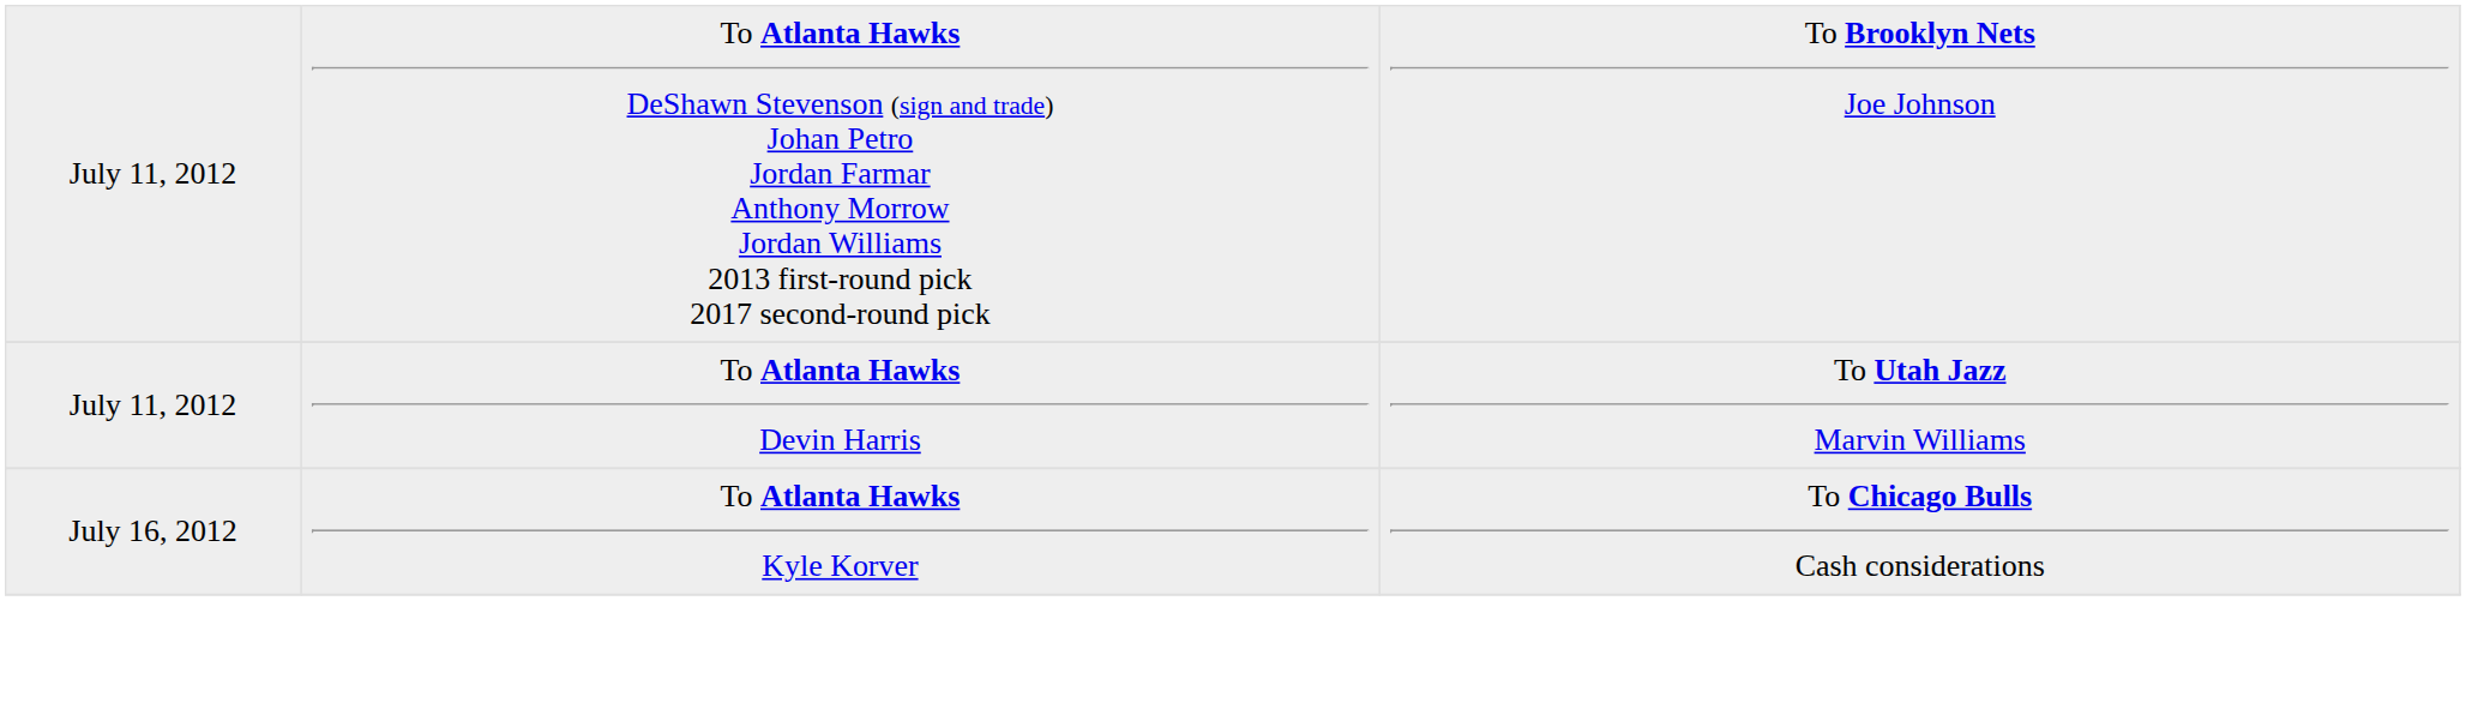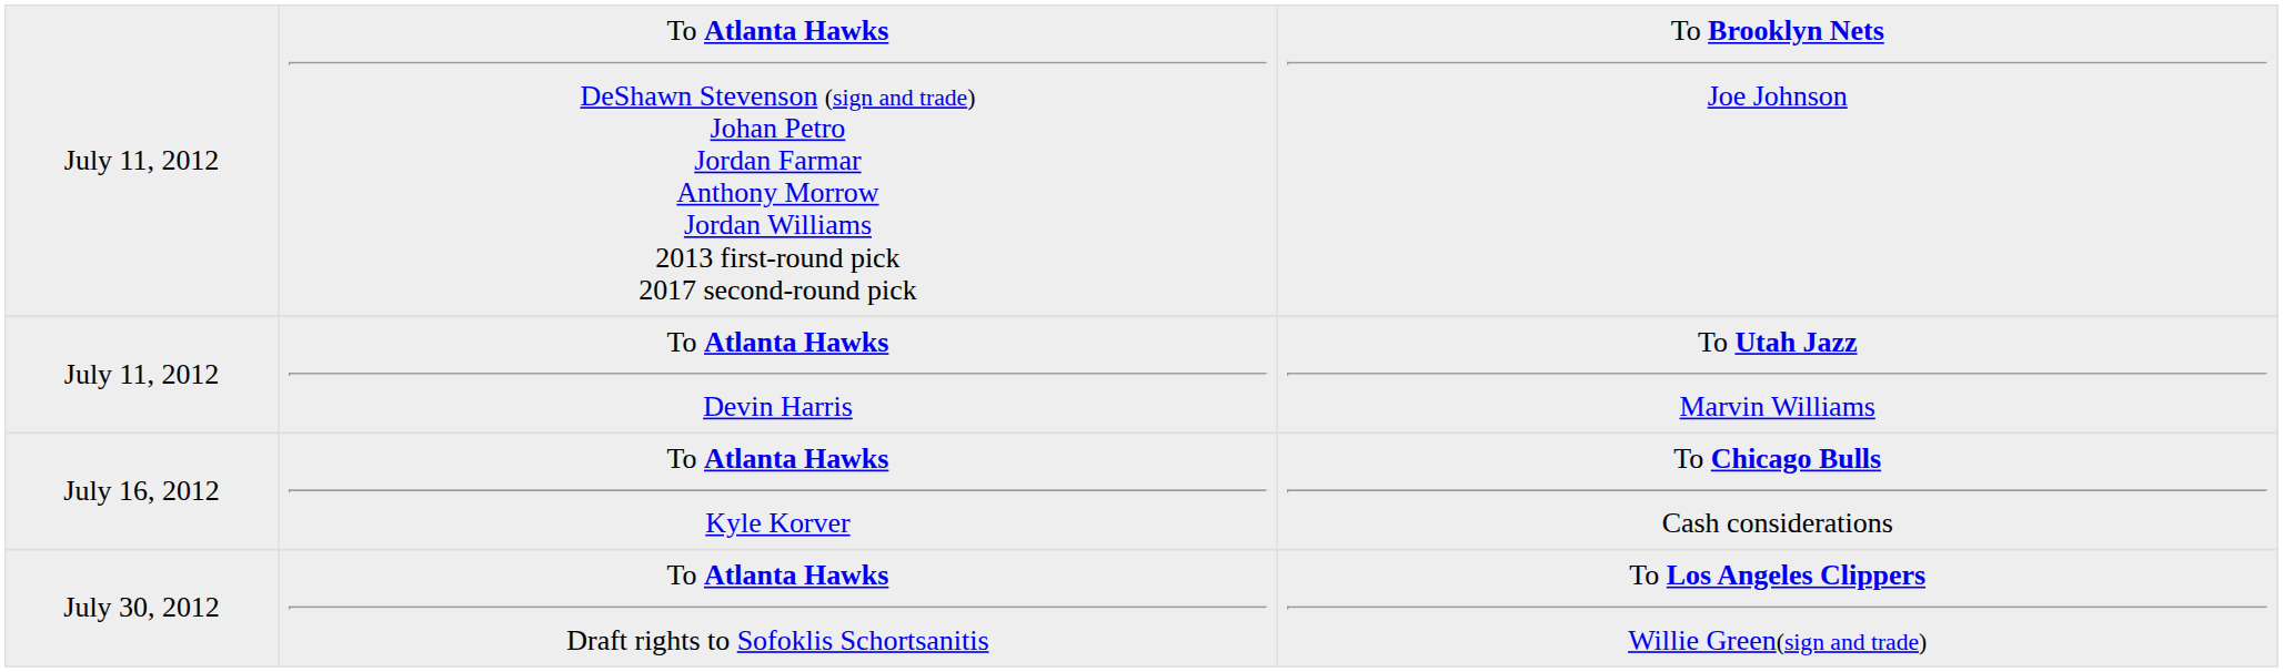+ row: July 30, 2012 | To Atlanta Hawks Draft rights to Sofoklis Schortsanitis | To Los Angeles Clippers Willie Green(sign and trade)
